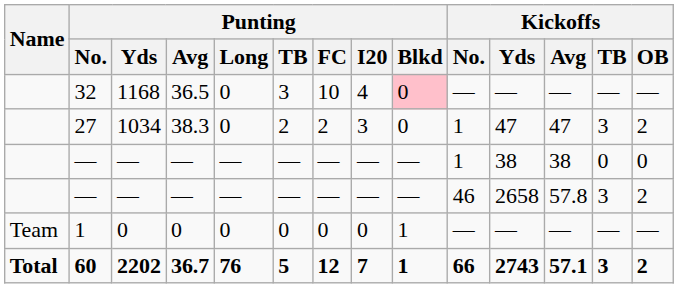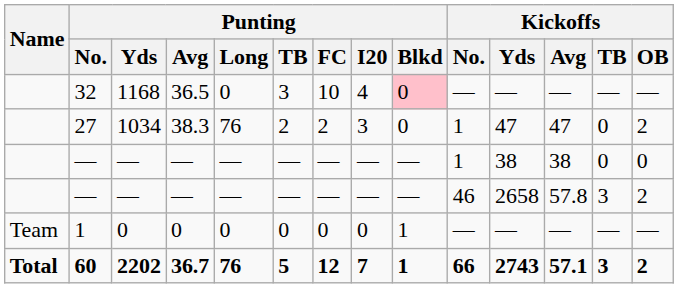27 | Punting / Long: 0 -> 76
27 | Kickoffs / TB: 3 -> 0
